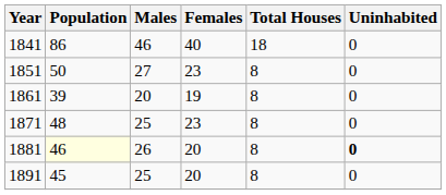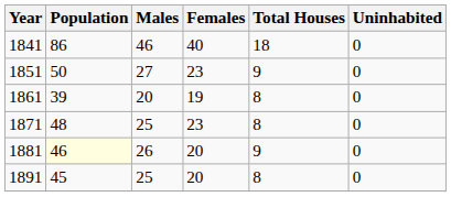1851 | Total Houses: 8 -> 9
1881 | Total Houses: 8 -> 9
1881 | Uninhabited: bold -> normal
